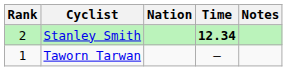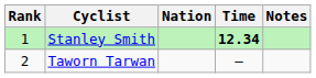Stanley Smith | Rank: 2 -> 1
Taworn Tarwan | Rank: 1 -> 2
